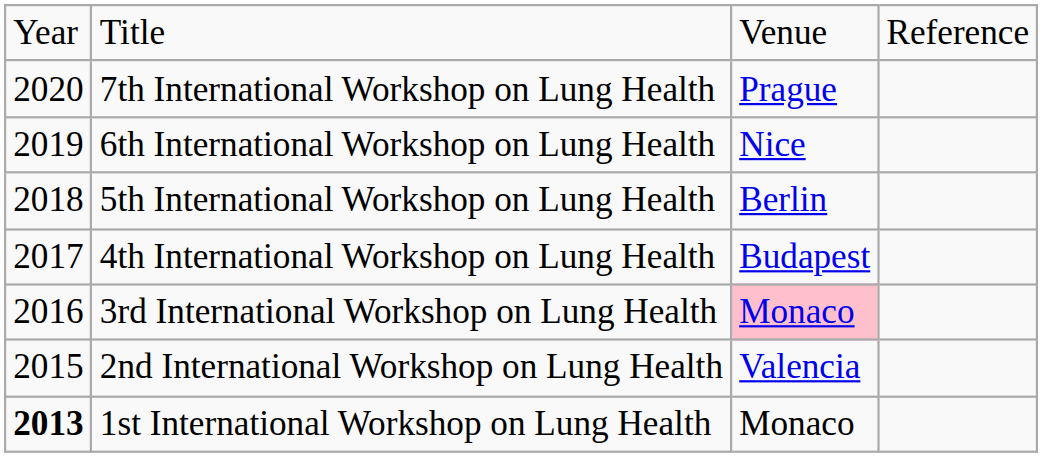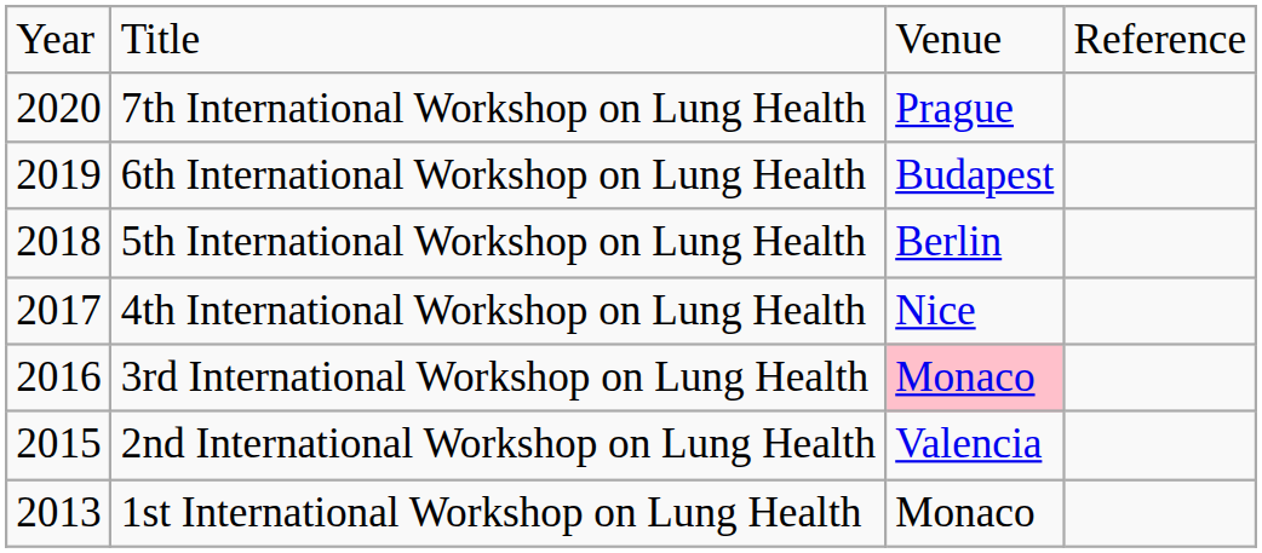6th International Workshop on Lung Health | column 3: Nice -> Budapest
4th International Workshop on Lung Health | column 3: Budapest -> Nice
1st International Workshop on Lung Health | column 1: bold -> normal
